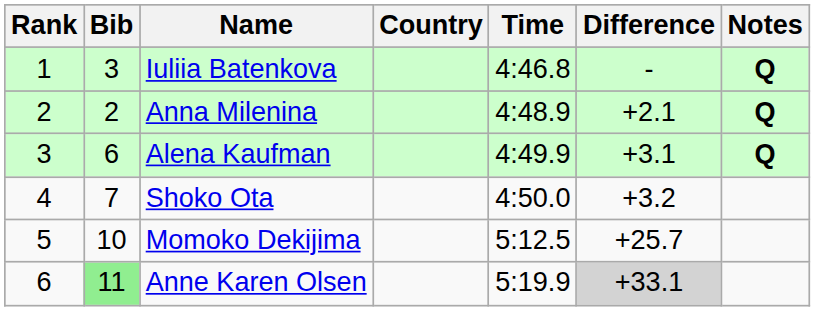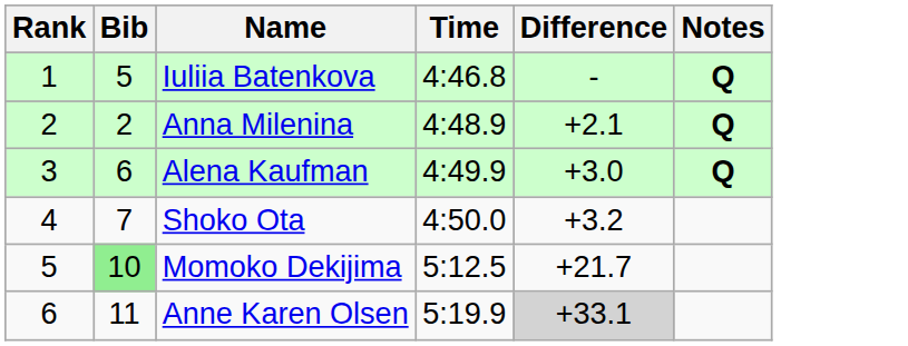- column: Country
Iuliia Batenkova | Bib: 3 -> 5
Alena Kaufman | Difference: +3.1 -> +3.0
Momoko Dekijima | Bib: no background -> lightgreen background
Momoko Dekijima | Difference: +25.7 -> +21.7
Anne Karen Olsen | Bib: lightgreen background -> no background
